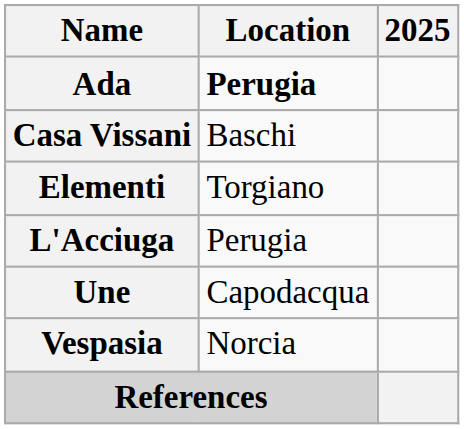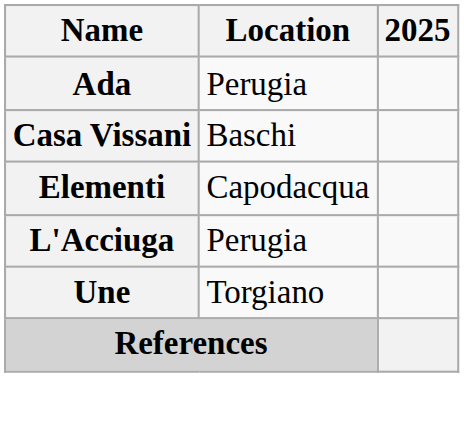Ada | Location: bold -> normal
Elementi | Location: Torgiano -> Capodacqua
Une | Location: Capodacqua -> Torgiano
- row: Vespasia | Norcia
